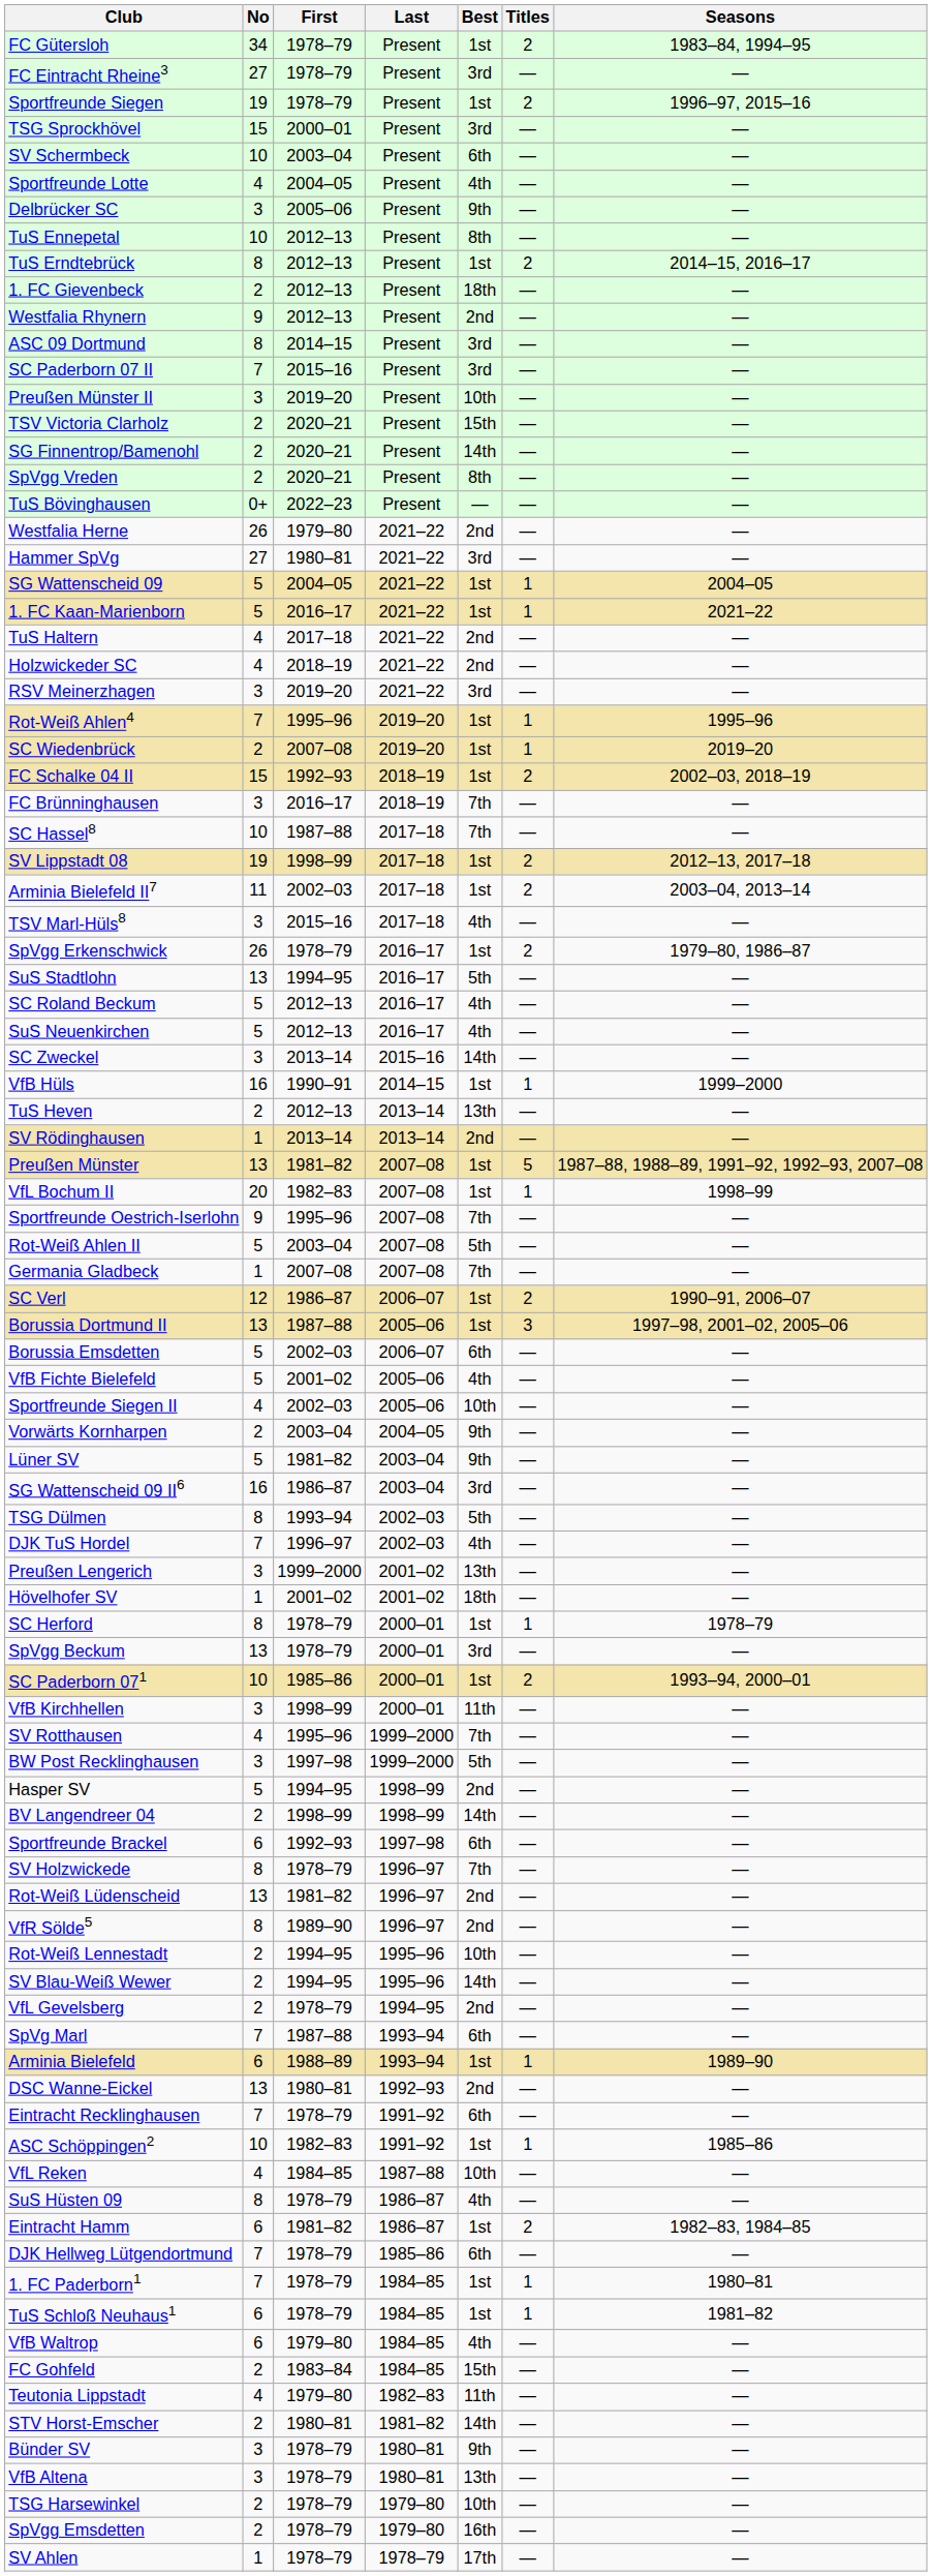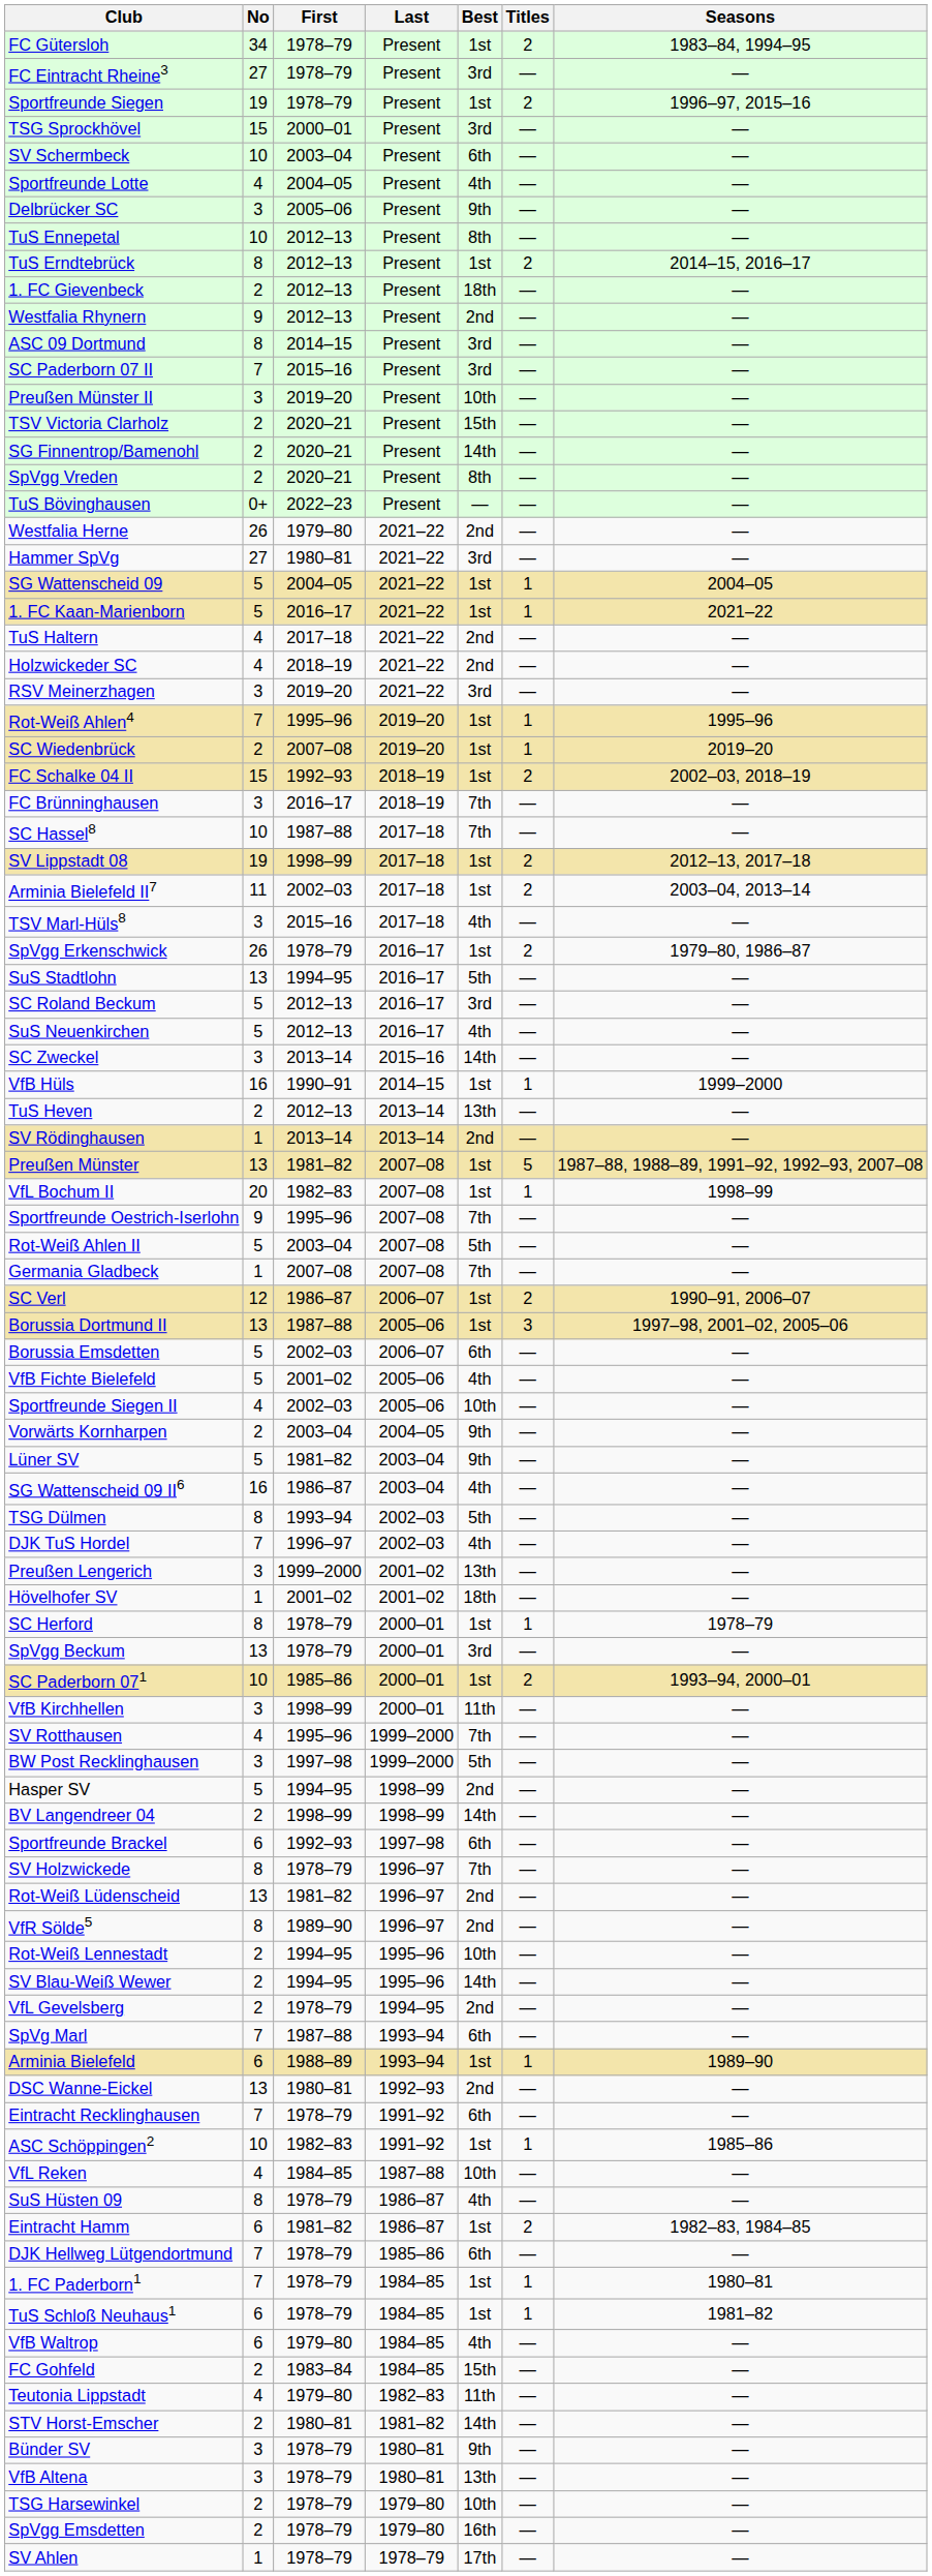SC Roland Beckum | Best: 4th -> 3rd
SG Wattenscheid 09 II6 | Best: 3rd -> 4th
